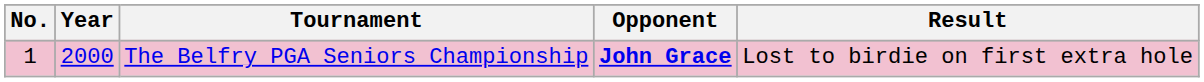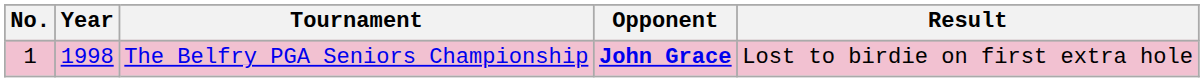The Belfry PGA Seniors Championship | Year: 2000 -> 1998
